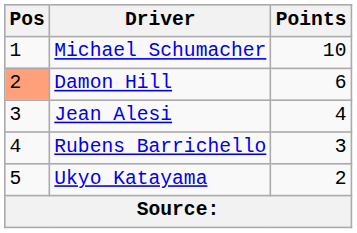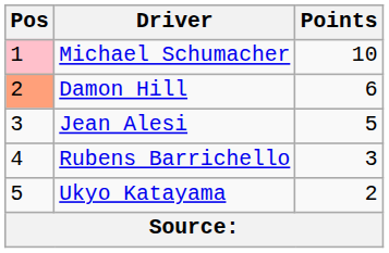Michael Schumacher | Pos: no background -> pink background
Jean Alesi | Points: 4 -> 5
